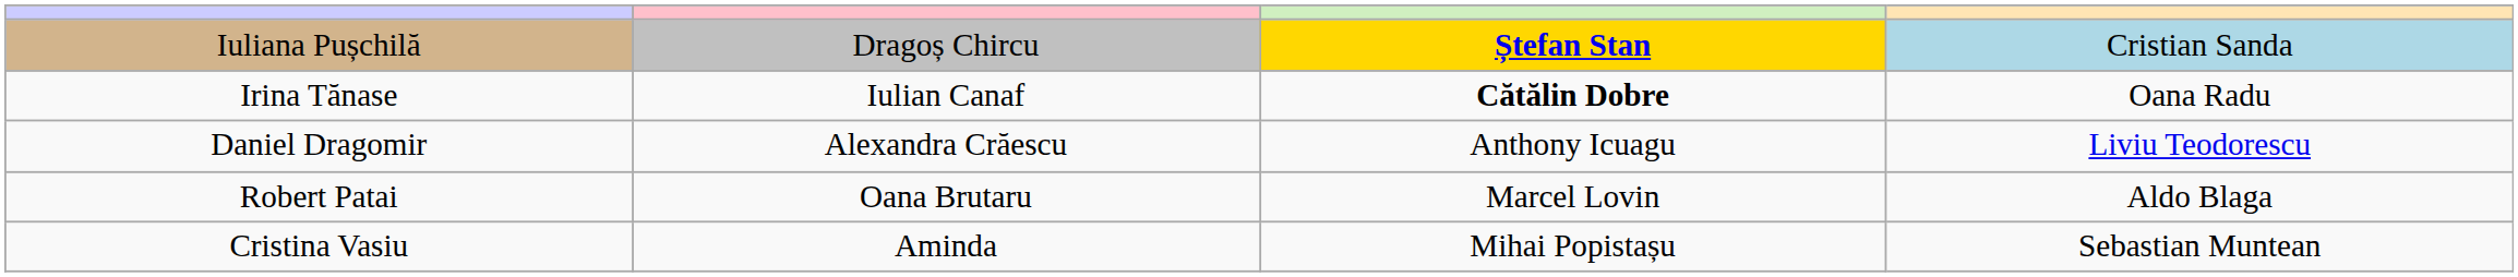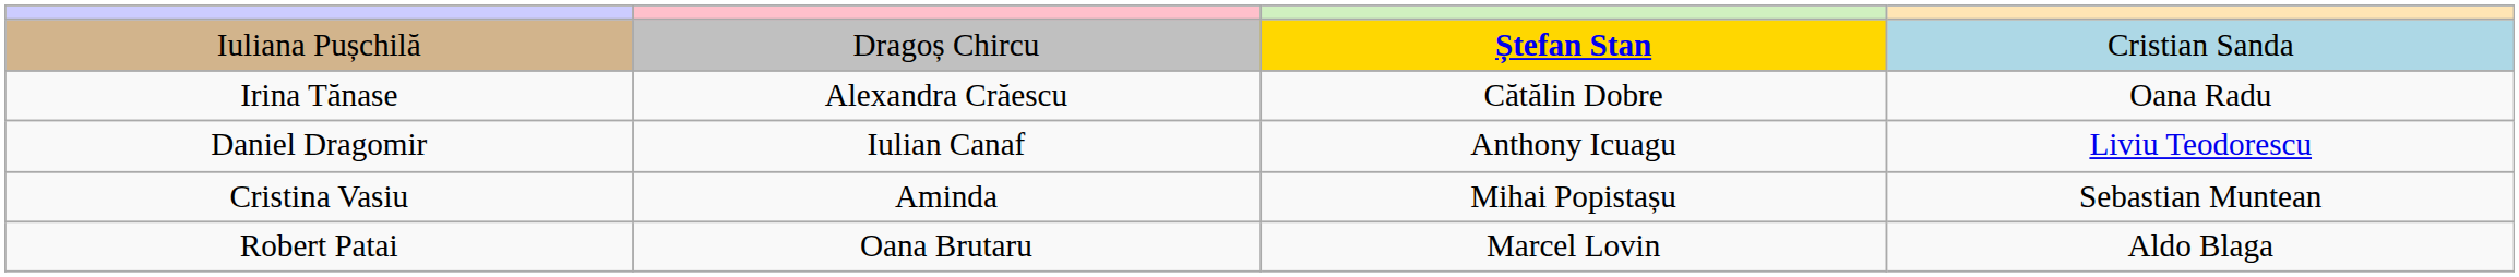Irina Tănase | column 2: Iulian Canaf -> Alexandra Crăescu
Irina Tănase | column 3: bold -> normal
Daniel Dragomir | column 2: Alexandra Crăescu -> Iulian Canaf
rows swapped: Robert Patai <-> Cristina Vasiu
